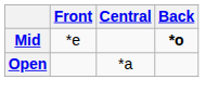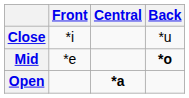+ row: Close | *i | *u
Open | Central: normal -> bold
